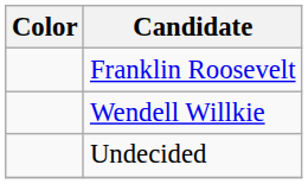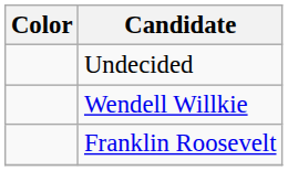rows swapped: Franklin Roosevelt <-> Undecided
